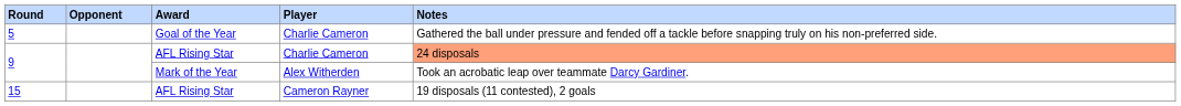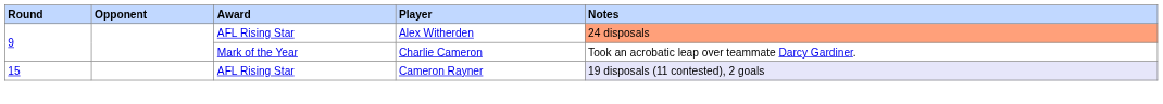- row: 5 | Goal of the Year | Charlie Cameron | Gathered the ball under pressure and fended off a tackle before snapping truly on his non-preferred side.
9 / AFL Rising Star | Player: Charlie Cameron -> Alex Witherden
9 / Mark of the Year | Player: Alex Witherden -> Charlie Cameron
15 | Notes: no background -> lavender background
